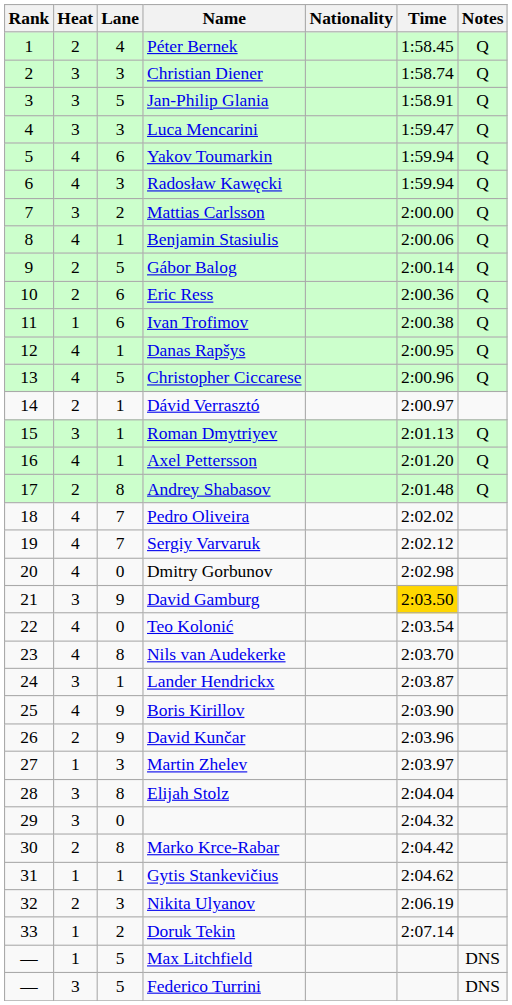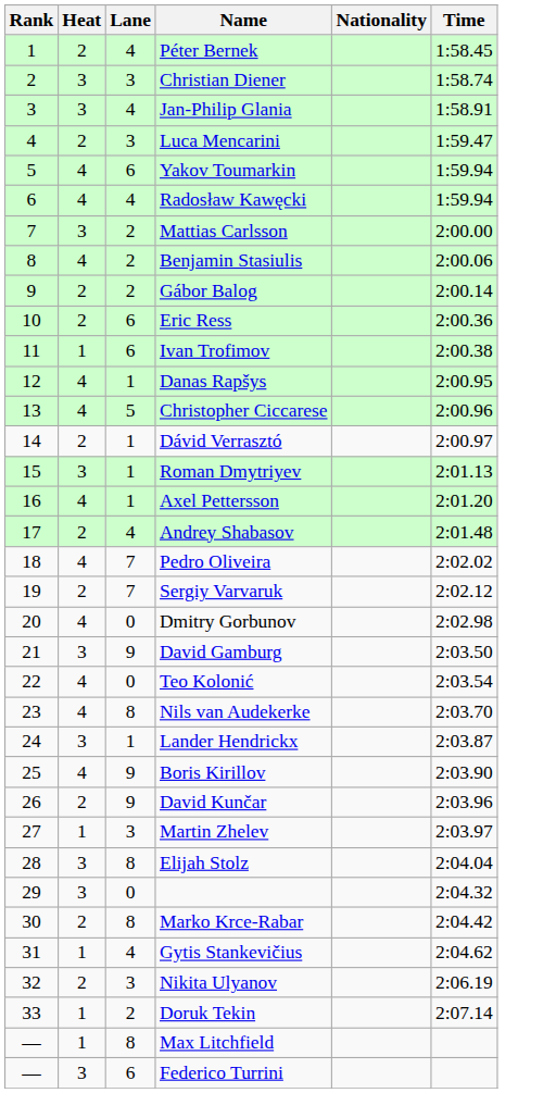- column: Notes | Q | Q | Q | Q | Q | Q | Q | Q | Q | Q | Q | Q | Q | Q | Q | Q | DNS | DNS
Jan-Philip Glania | Lane: 5 -> 4
Luca Mencarini | Heat: 3 -> 2
Radosław Kawęcki | Lane: 3 -> 4
Benjamin Stasiulis | Lane: 1 -> 2
Gábor Balog | Lane: 5 -> 2
Andrey Shabasov | Lane: 8 -> 4
Sergiy Varvaruk | Heat: 4 -> 2
David Gamburg | Time: gold background -> no background
Gytis Stankevičius | Lane: 1 -> 4
Max Litchfield | Lane: 5 -> 8
Federico Turrini | Lane: 5 -> 6
